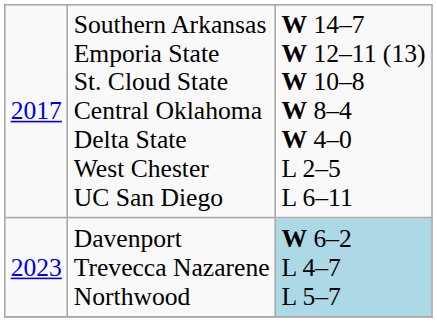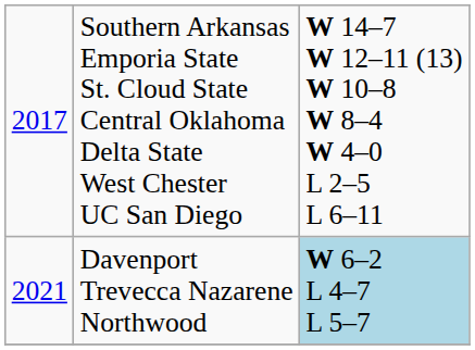Davenport Trevecca Nazarene Northwood | column 1: 2023 -> 2021
